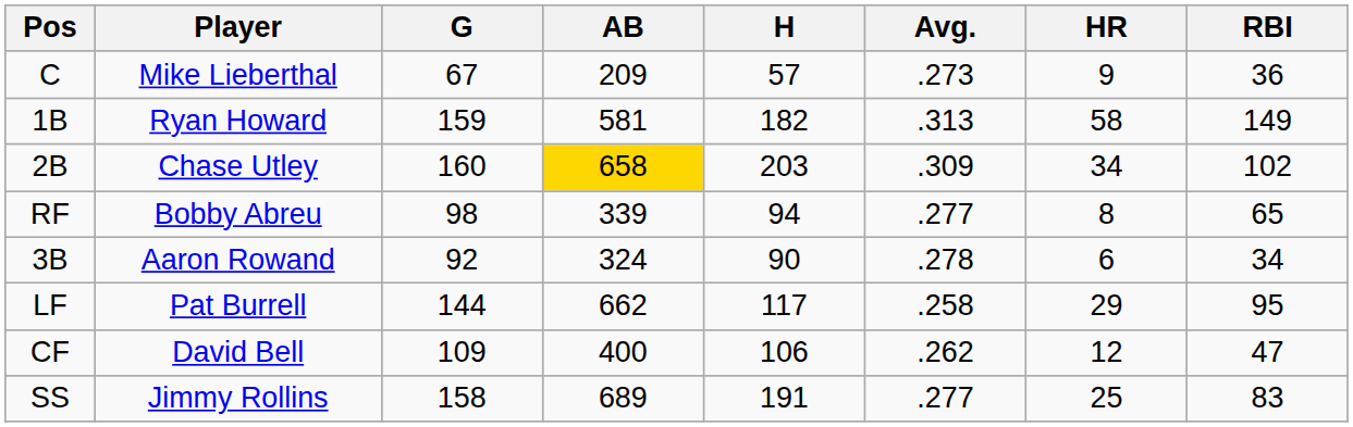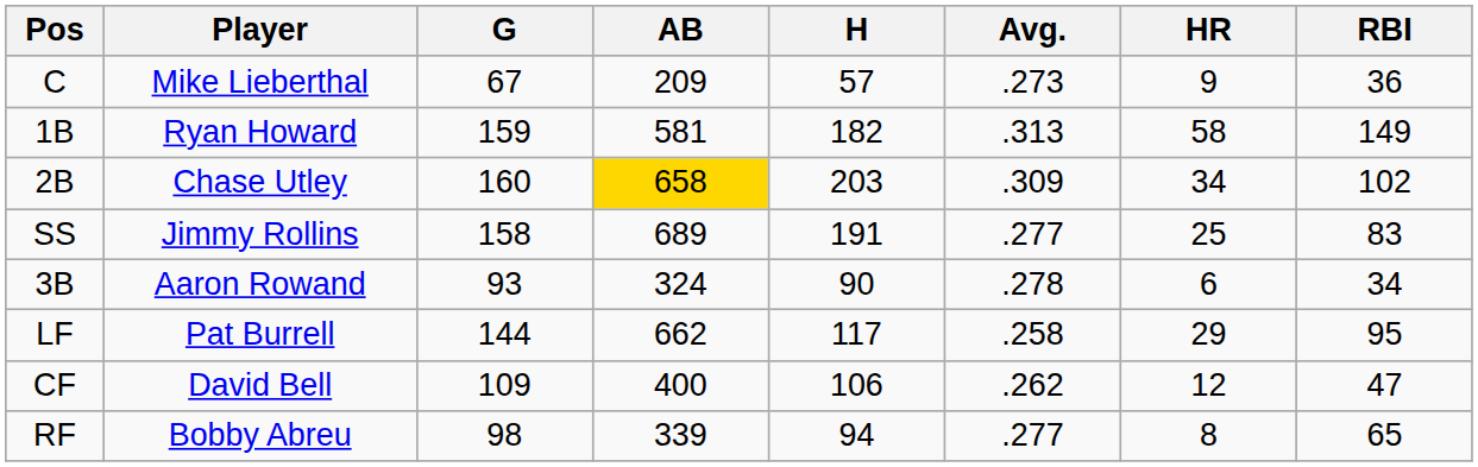rows swapped: SS <-> RF
3B | G: 92 -> 93
